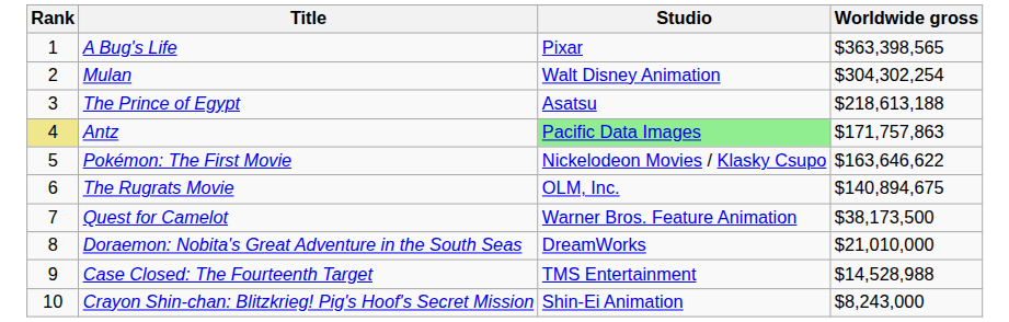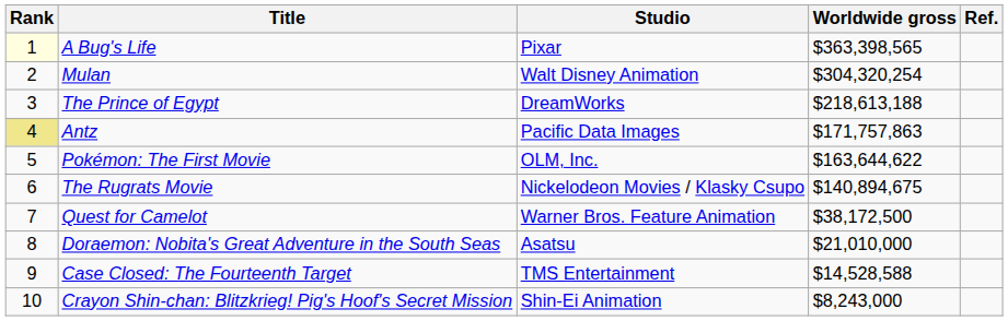+ column: Ref.
A Bug's Life | Rank: no background -> lightyellow background
Mulan | Worldwide gross: $304,302,254 -> $304,320,254
The Prince of Egypt | Studio: Asatsu -> DreamWorks
Antz | Studio: lightgreen background -> no background
Pokémon: The First Movie | Studio: Nickelodeon Movies / Klasky Csupo -> OLM, Inc.
Pokémon: The First Movie | Worldwide gross: $163,646,622 -> $163,644,622
The Rugrats Movie | Studio: OLM, Inc. -> Nickelodeon Movies / Klasky Csupo
Quest for Camelot | Worldwide gross: $38,173,500 -> $38,172,500
Doraemon: Nobita's Great Adventure in the South Seas | Studio: DreamWorks -> Asatsu
Case Closed: The Fourteenth Target | Worldwide gross: $14,528,988 -> $14,528,588
